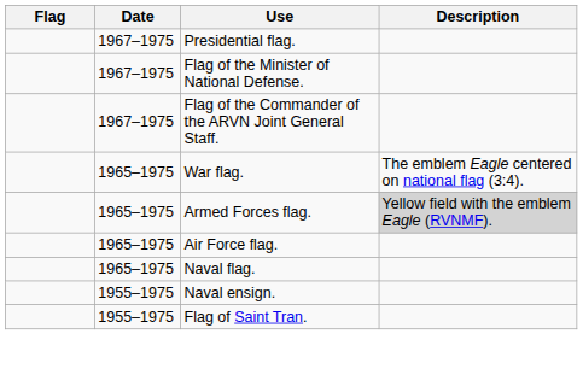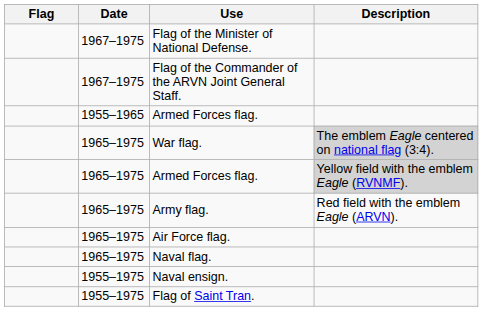- row: 1967–1975 | Presidential flag.
+ row: 1955–1965 | Armed Forces flag.
War flag. | Description: no background -> lightgrey background
+ row: 1965–1975 | Army flag. | Red field with the emblem Eagle (ARVN).
